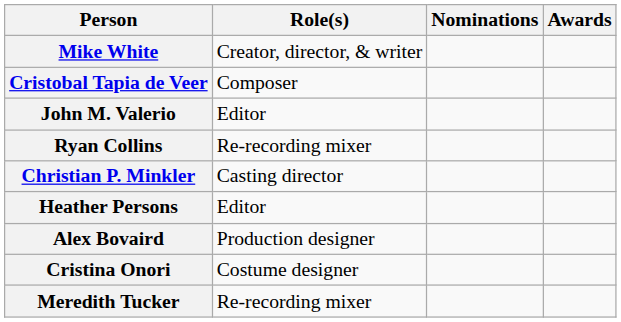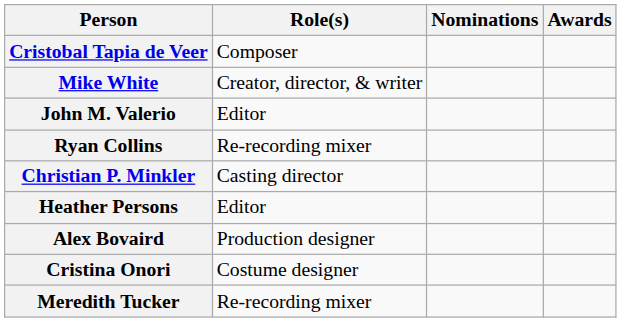rows swapped: Mike White <-> Cristobal Tapia de Veer
